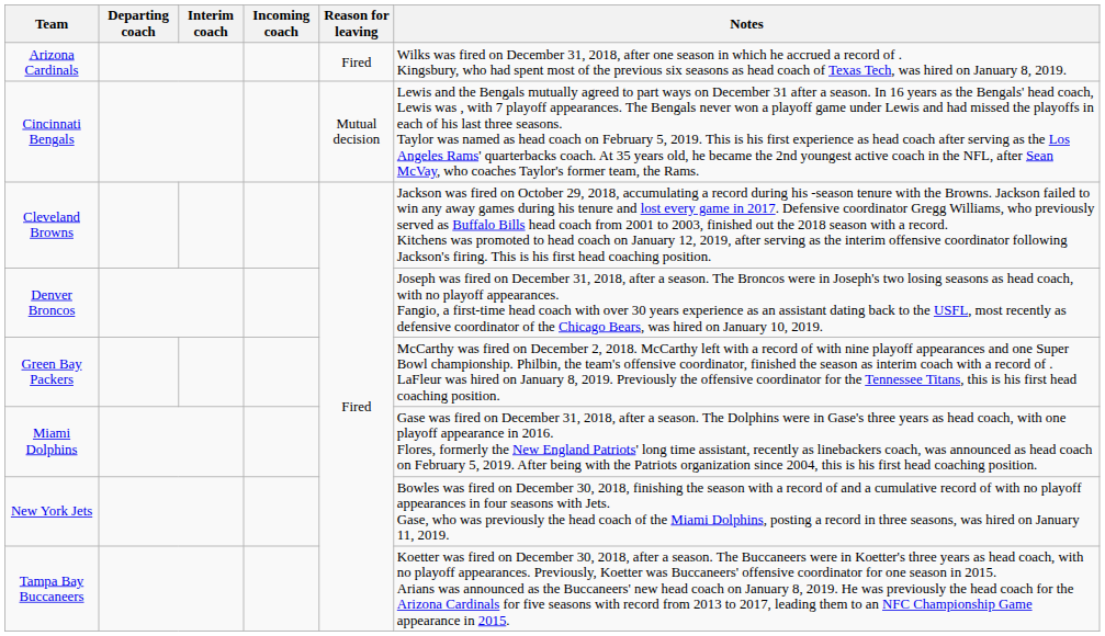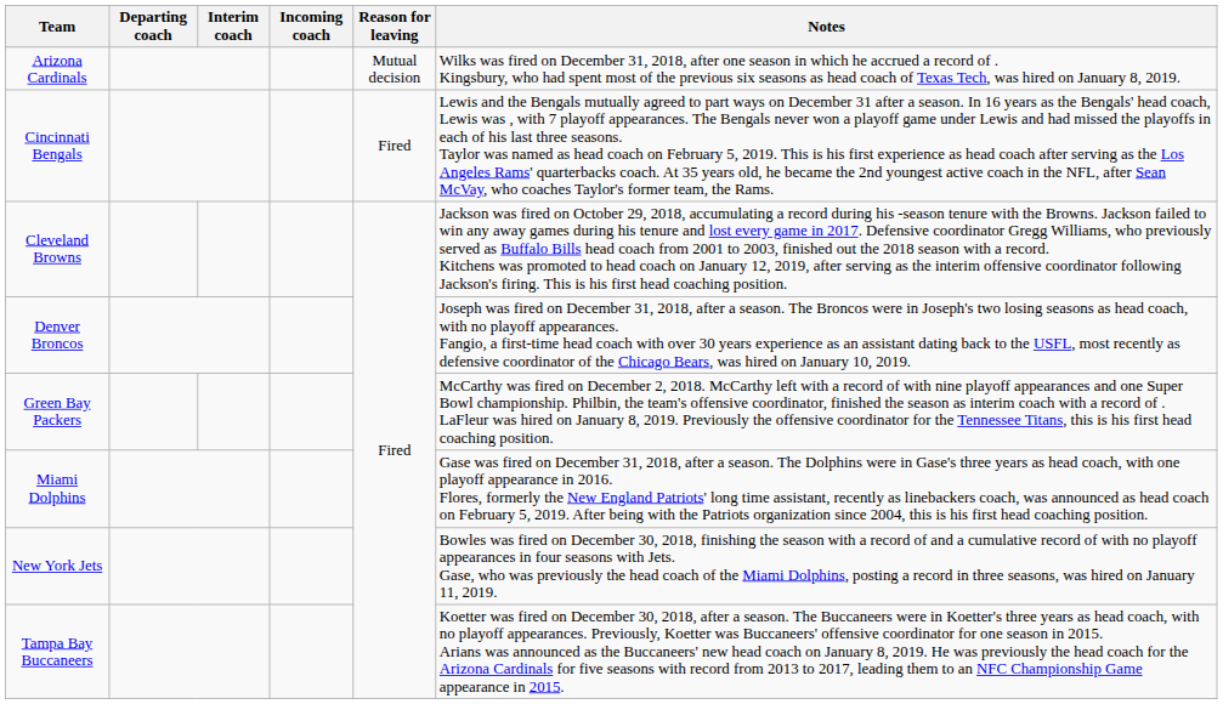Arizona Cardinals | Reason for leaving: Fired -> Mutual decision
Cincinnati Bengals | Reason for leaving: Mutual decision -> Fired
